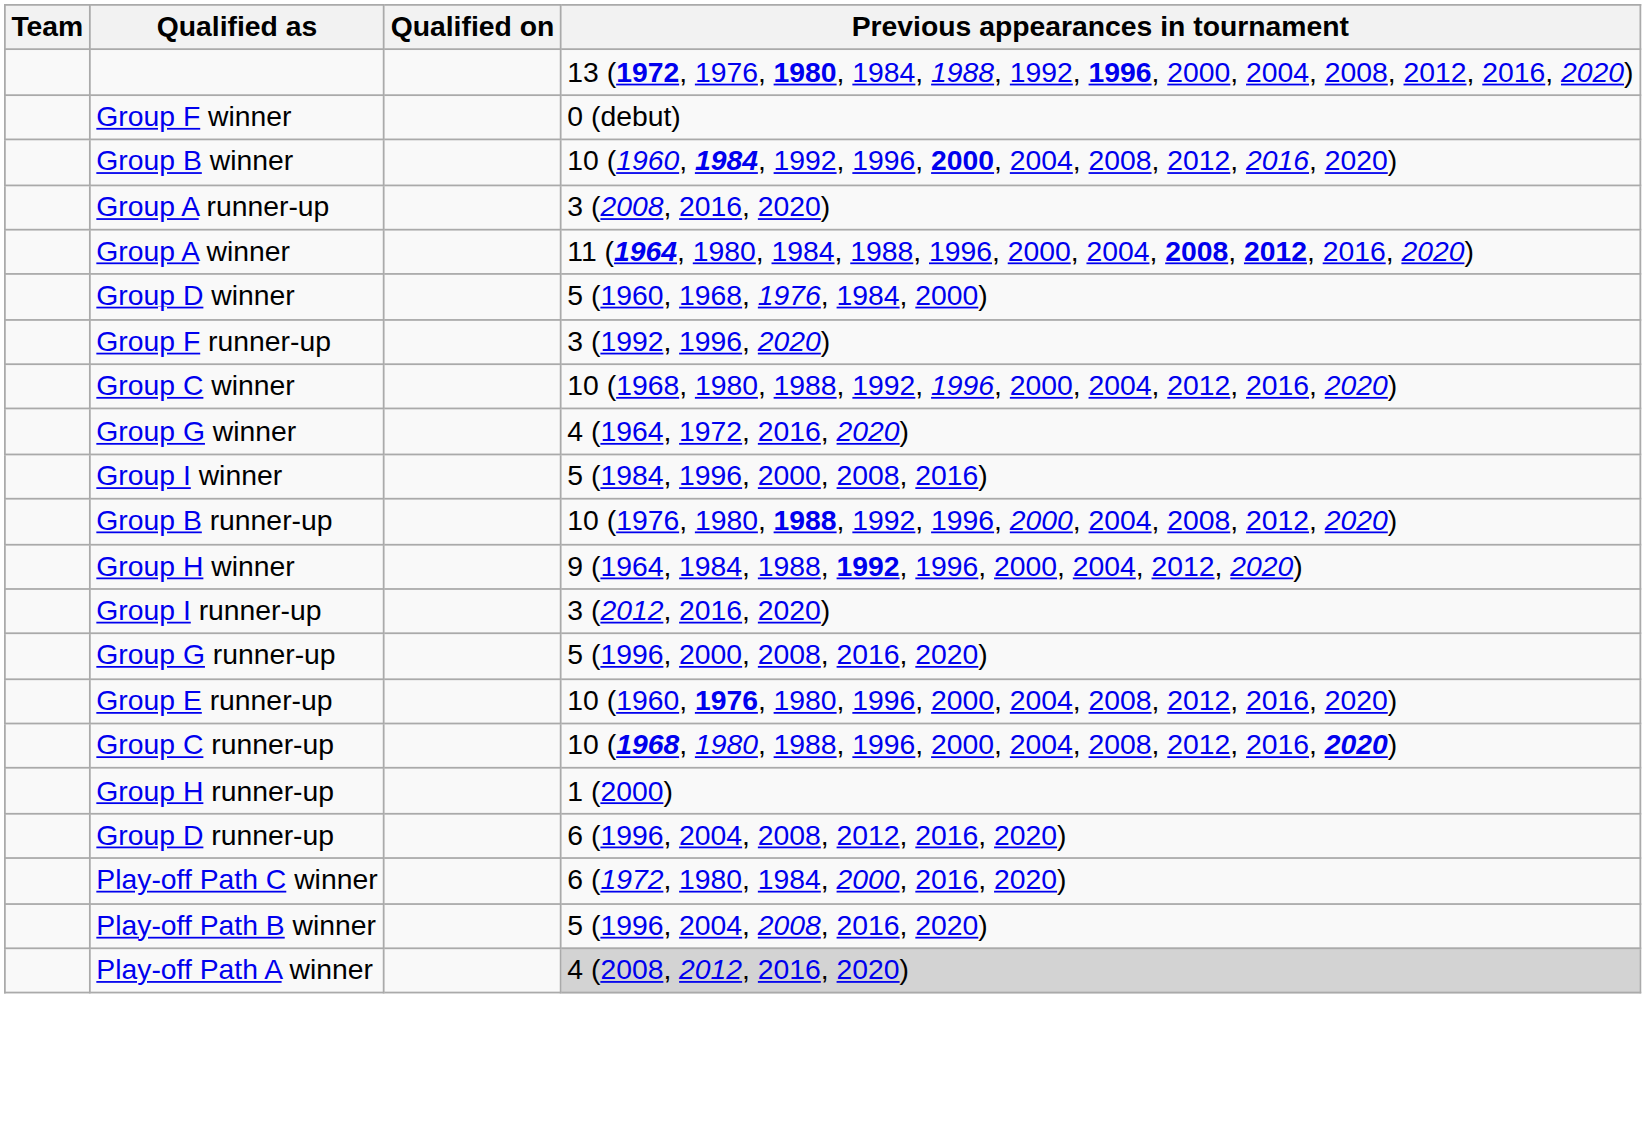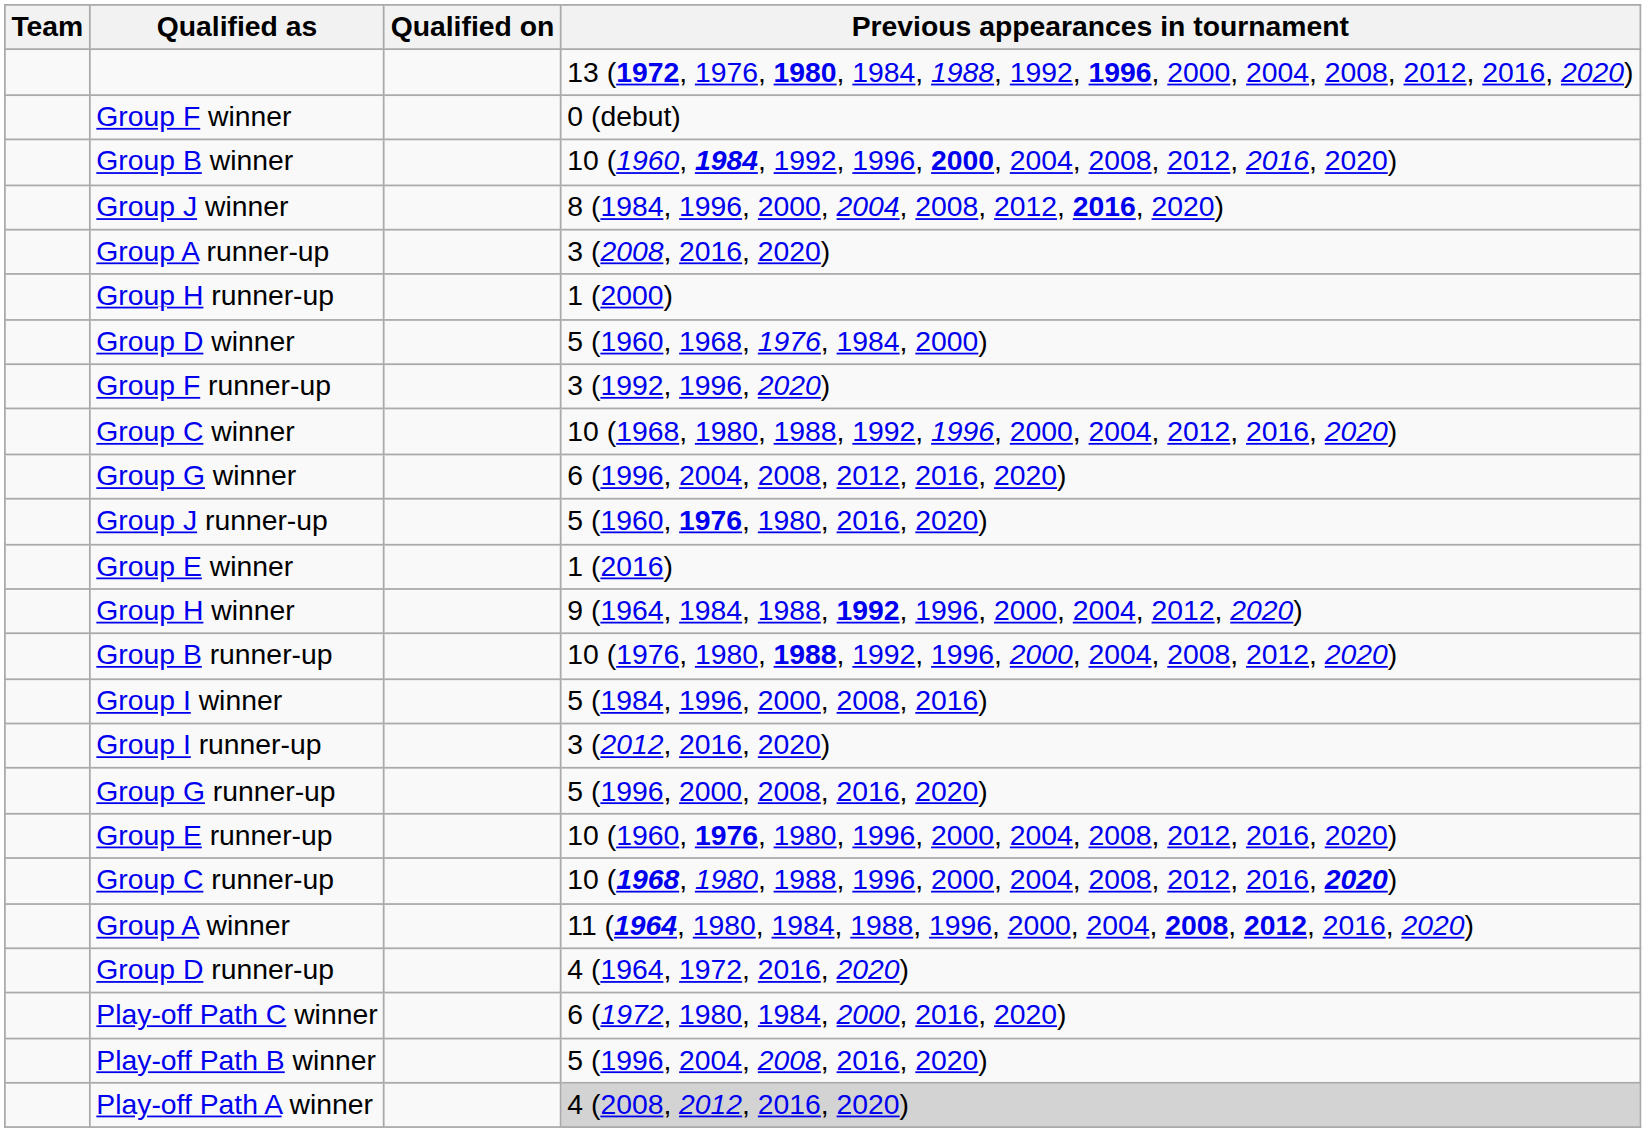+ row: Group J winner | 8 (1984, 1996, 2000, 2004, 2008, 2012, 2016, 2020)
rows swapped: Group A winner <-> Group H runner-up
Group G winner | Previous appearances in tournament: 4 (1964, 1972, 2016, 2020) -> 6 (1996, 2004, 2008, 2012, 2016, 2020)
+ row: Group J runner-up | 5 (1960, 1976, 1980, 2016, 2020)
+ row: Group E winner | 1 (2016)
rows swapped: Group H winner <-> Group I winner
Group D runner-up | Previous appearances in tournament: 6 (1996, 2004, 2008, 2012, 2016, 2020) -> 4 (1964, 1972, 2016, 2020)
